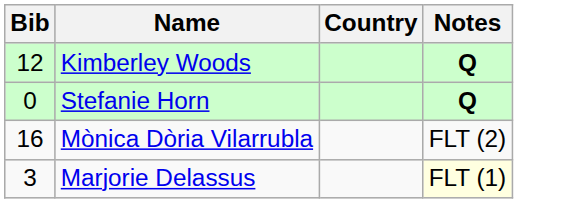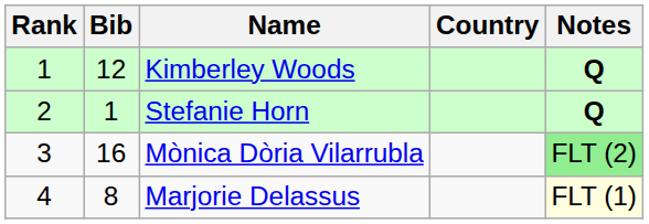+ column: Rank | 1 | 2 | 3 | 4
Stefanie Horn | Bib: 0 -> 1
Mònica Dòria Vilarrubla | Notes: no background -> lightgreen background
Marjorie Delassus | Bib: 3 -> 8
